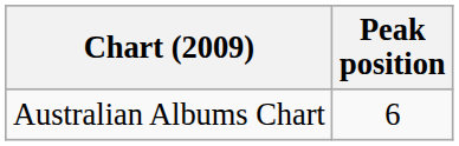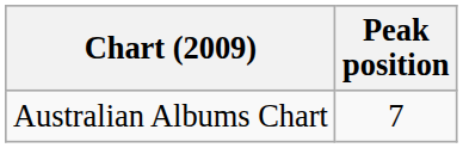Australian Albums Chart | Peak position: 6 -> 7
